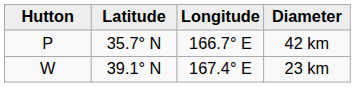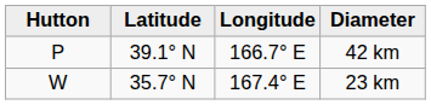42 km | Latitude: 35.7° N -> 39.1° N
23 km | Latitude: 39.1° N -> 35.7° N
